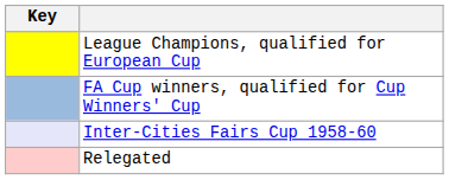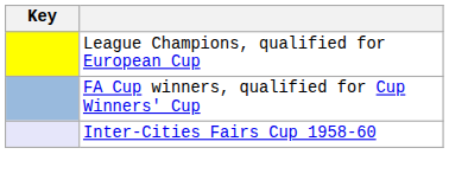- row: Relegated
